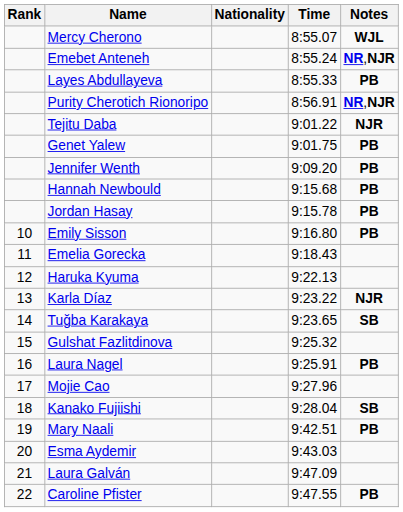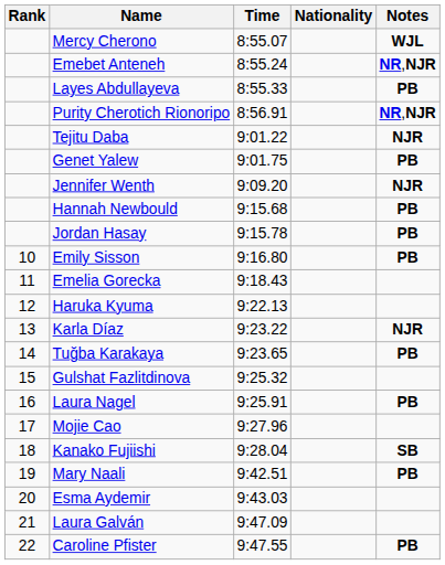columns swapped: Nationality <-> Time
Jennifer Wenth | Notes: PB -> NJR
Tuğba Karakaya | Notes: SB -> PB
